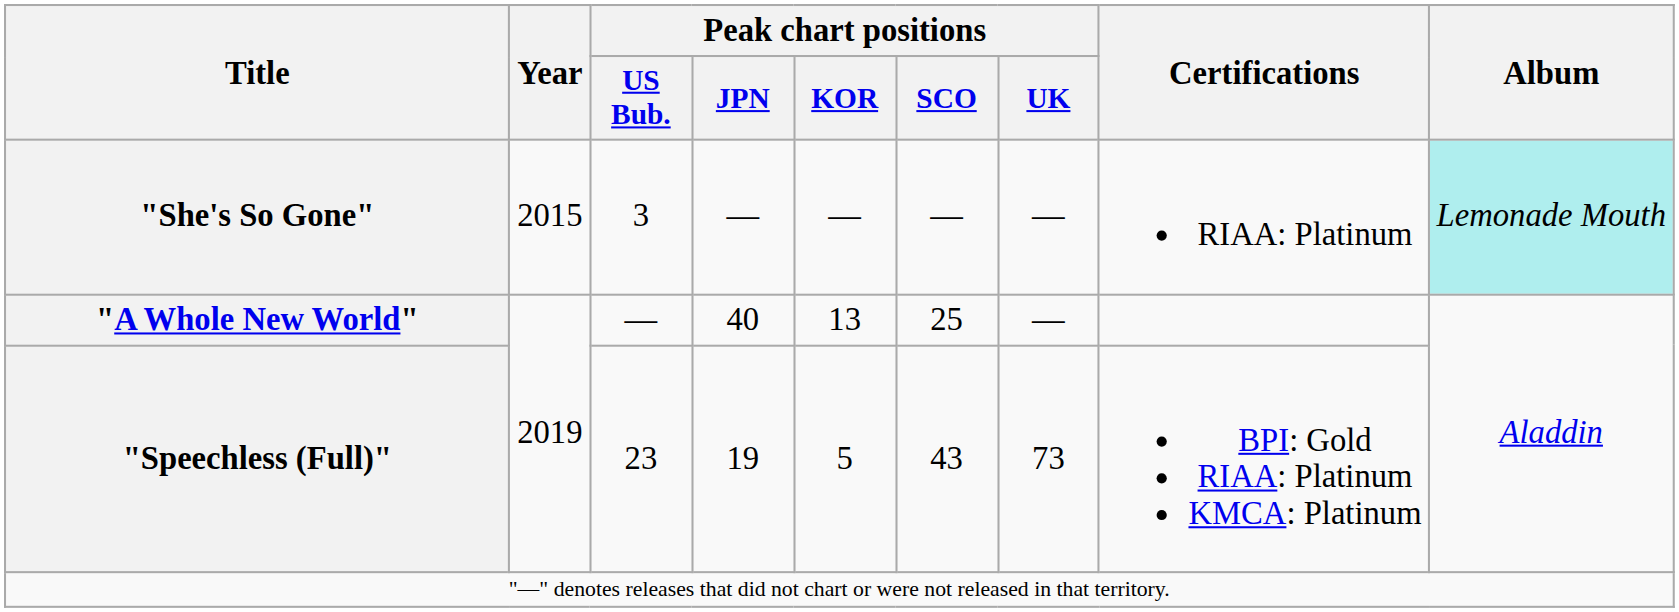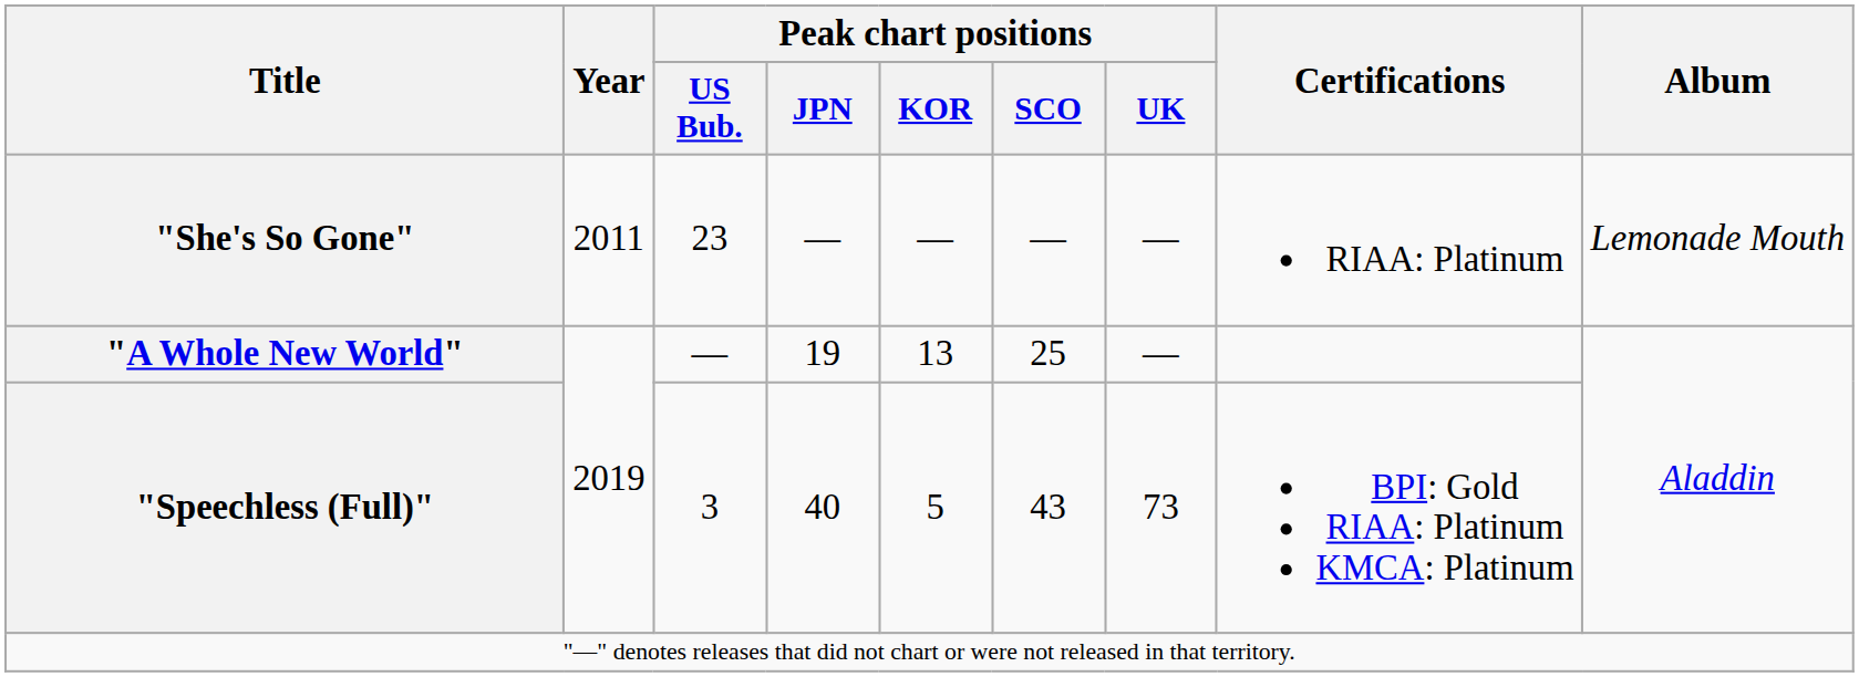"She's So Gone" | Year: 2015 -> 2011
"She's So Gone" | Peak chart positions / US Bub.: 3 -> 23
"She's So Gone" | Album: paleturquoise background -> no background
"A Whole New World" | Peak chart positions / JPN: 40 -> 19
"Speechless (Full)" | Peak chart positions / US Bub.: 23 -> 3
"Speechless (Full)" | Peak chart positions / JPN: 19 -> 40
